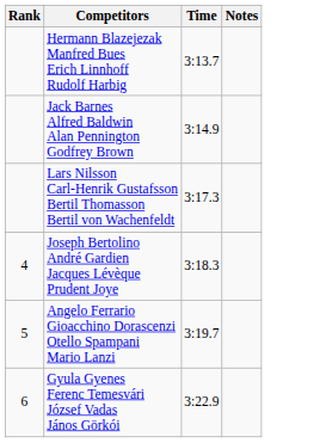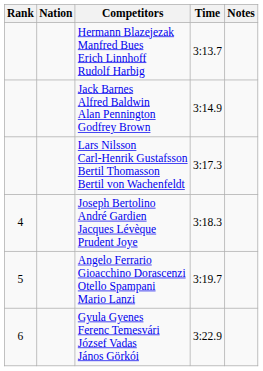+ column: Nation
